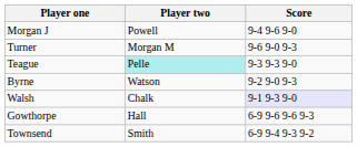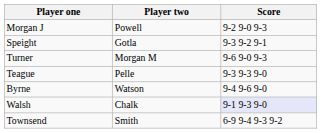Morgan J | Score: 9-4 9-6 9-0 -> 9-2 9-0 9-3
+ row: Speight | Gotla | 9-3 9-2 9-1
Teague | Player two: paleturquoise background -> no background
Byrne | Score: 9-2 9-0 9-3 -> 9-4 9-6 9-0
- row: Gowthorpe | Hall | 6-9 9-6 9-6 9-3
